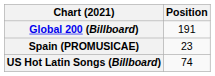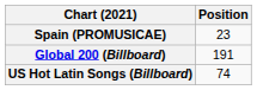rows swapped: Global 200 (Billboard) <-> Spain (PROMUSICAE)
